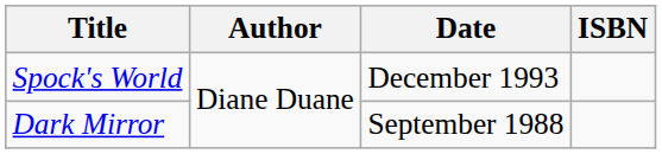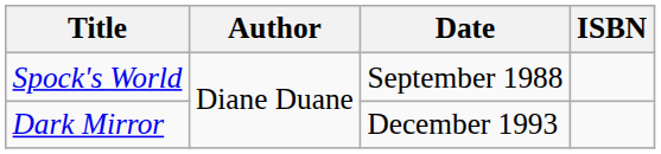Spock's World | Date: December 1993 -> September 1988
Dark Mirror | Date: September 1988 -> December 1993
